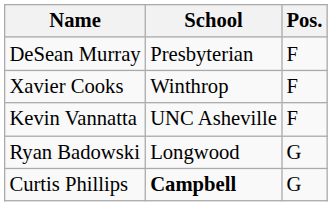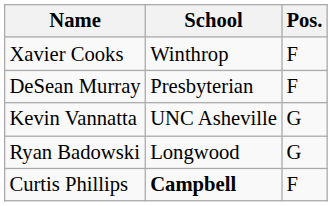rows swapped: DeSean Murray <-> Xavier Cooks
Kevin Vannatta | Pos.: F -> G
Curtis Phillips | Pos.: G -> F
